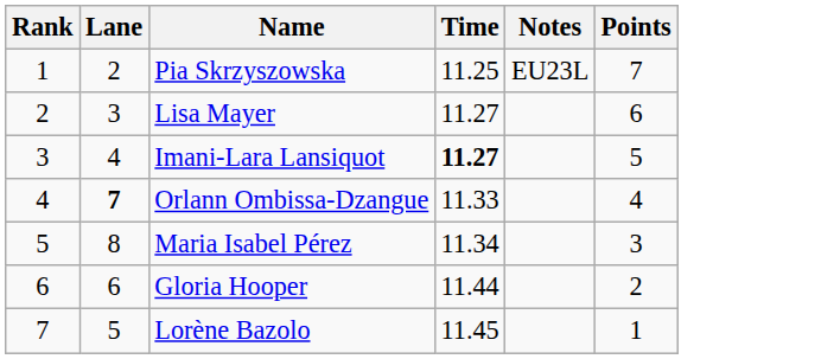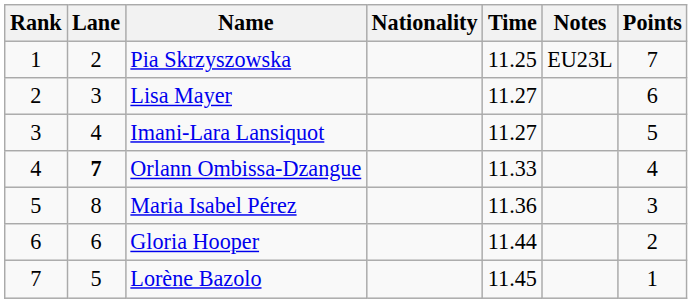+ column: Nationality
Imani-Lara Lansiquot | Time: bold -> normal
Maria Isabel Pérez | Time: 11.34 -> 11.36
